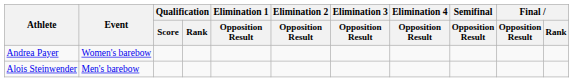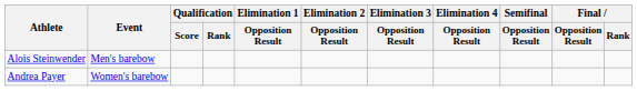rows swapped: Alois Steinwender <-> Andrea Payer
